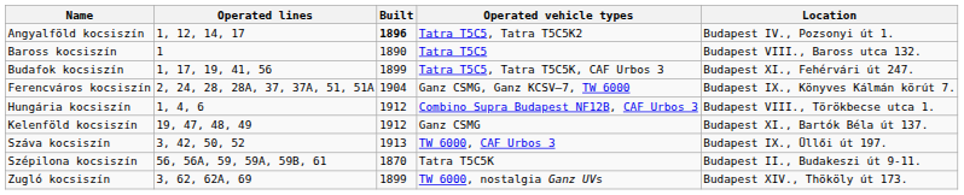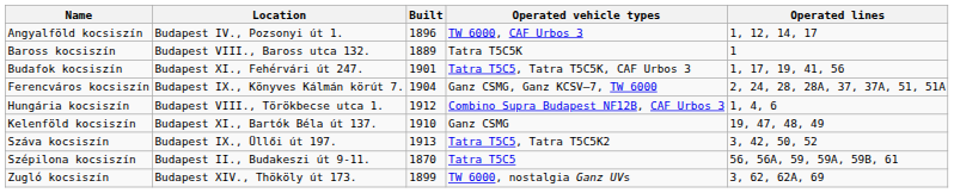columns swapped: Location <-> Operated lines
Angyalföld kocsiszín | Built: bold -> normal
Angyalföld kocsiszín | Operated vehicle types: Tatra T5C5, Tatra T5C5K2 -> TW 6000, CAF Urbos 3
Baross kocsiszín | Built: 1890 -> 1889
Baross kocsiszín | Operated vehicle types: Tatra T5C5 -> Tatra T5C5K
Budafok kocsiszín | Built: 1899 -> 1901
Kelenföld kocsiszín | Built: 1912 -> 1910
Száva kocsiszín | Operated vehicle types: TW 6000, CAF Urbos 3 -> Tatra T5C5, Tatra T5C5K2
Szépilona kocsiszín | Operated vehicle types: Tatra T5C5K -> Tatra T5C5
